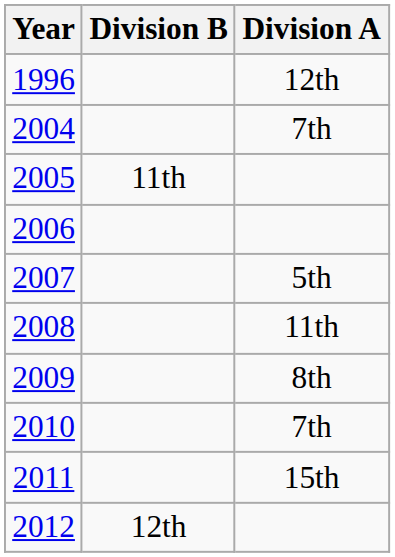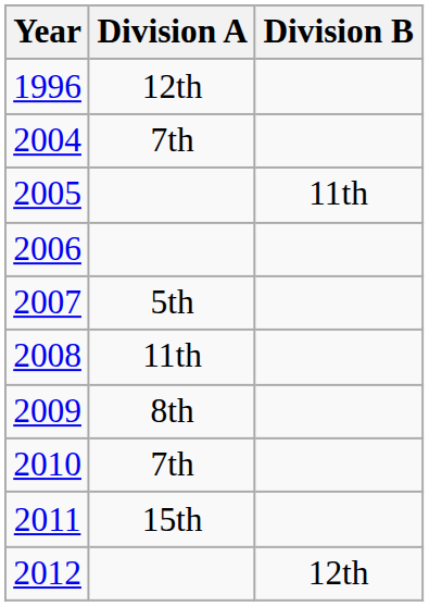columns swapped: Division A <-> Division B
